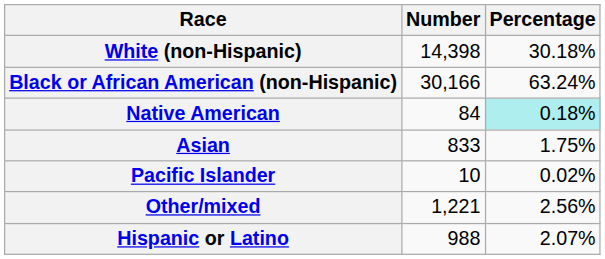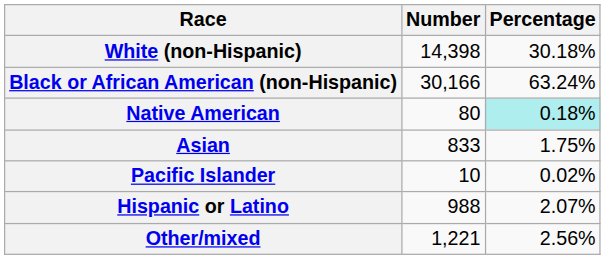Native American | Number: 84 -> 80
rows swapped: Other/mixed <-> Hispanic or Latino
